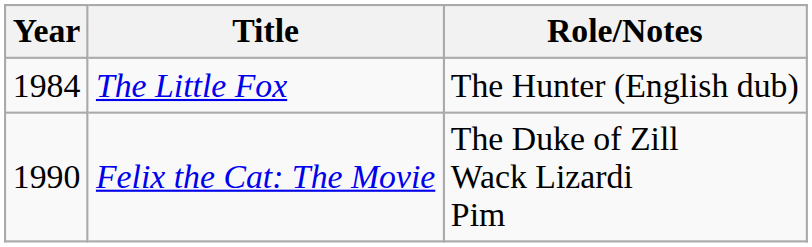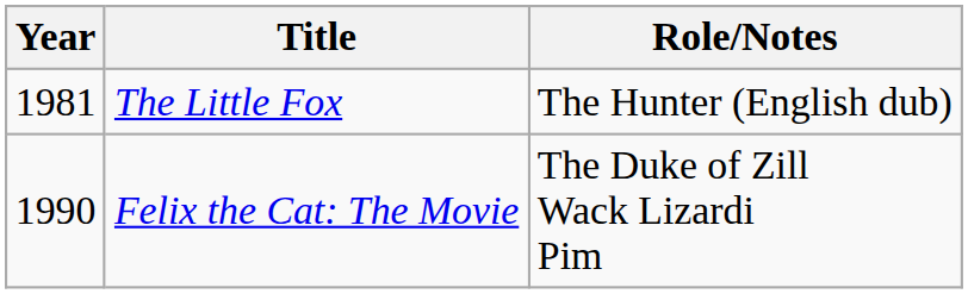The Little Fox | Year: 1984 -> 1981
